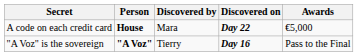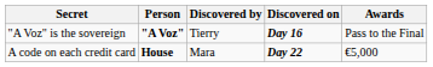rows swapped: A code on each credit card <-> "A Voz" is the sovereign
